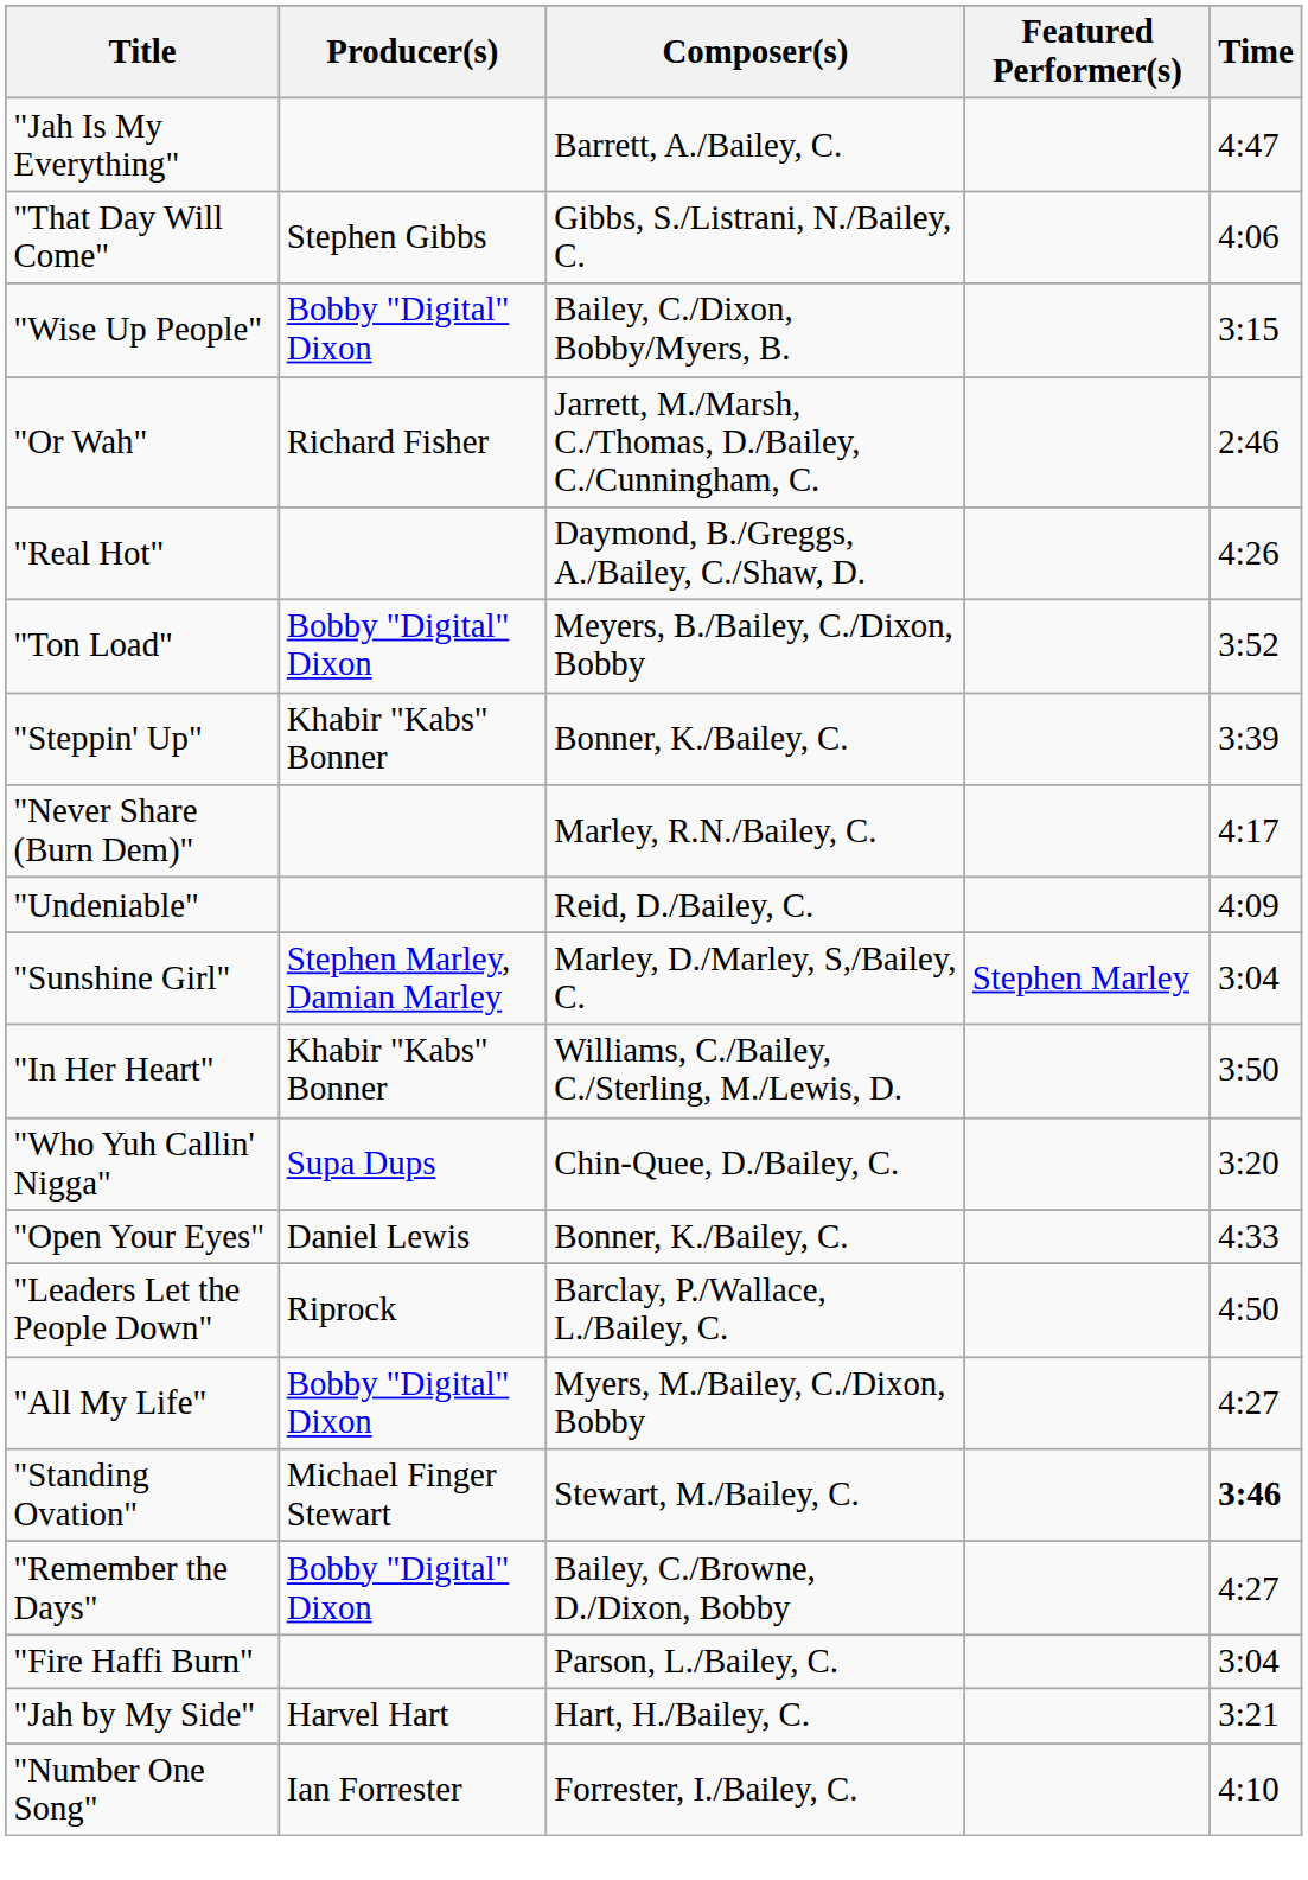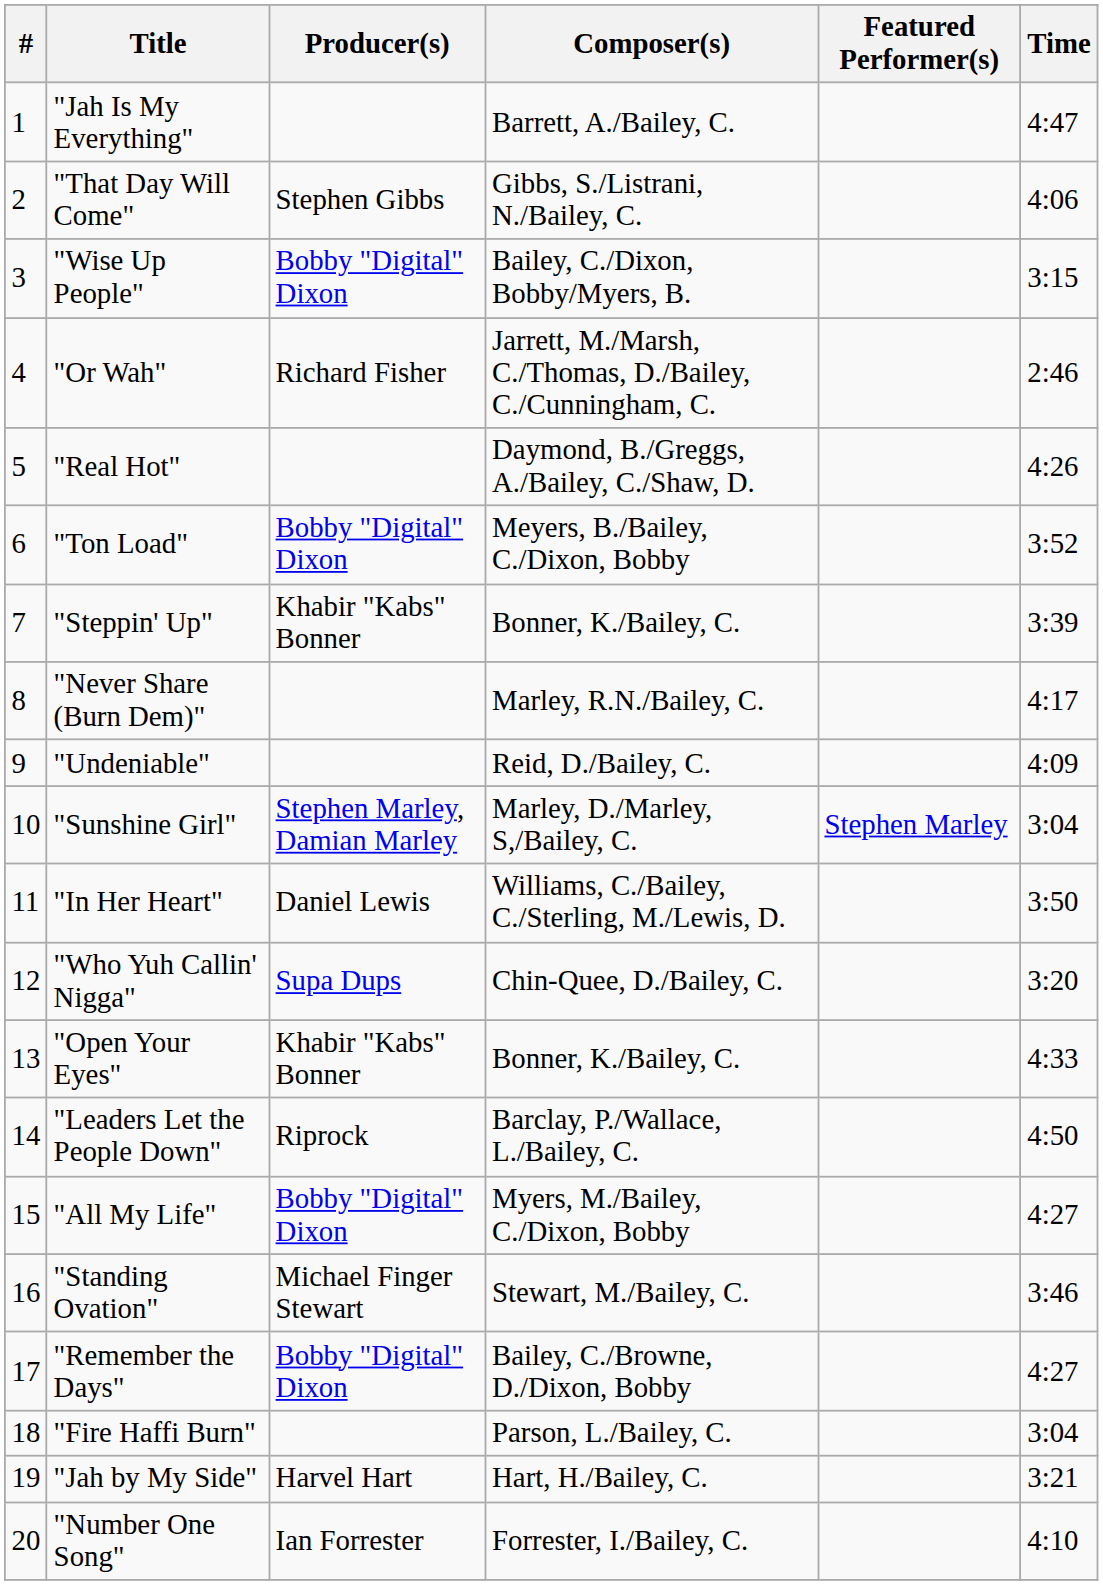+ column: # | 1 | 2 | 3 | 4 | 5 | 6 | 7 | 8 | 9 | 10 | 11 | 12 | 13 | 14 | 15 | 16 | 17 | 18 | 19 | 20
"In Her Heart" | Producer(s): Khabir "Kabs" Bonner -> Daniel Lewis
"Open Your Eyes" | Producer(s): Daniel Lewis -> Khabir "Kabs" Bonner
"Standing Ovation" | Time: bold -> normal
